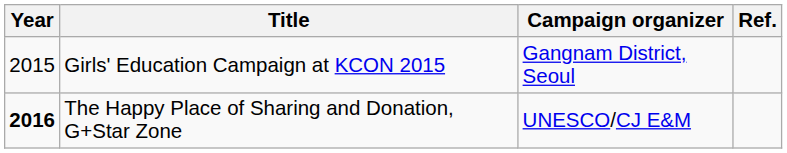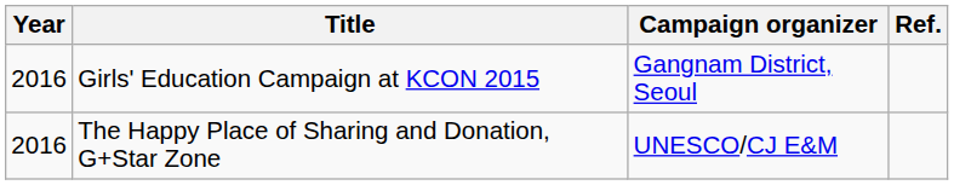Girls' Education Campaign at KCON 2015 | Year: 2015 -> 2016
The Happy Place of Sharing and Donation, G+Star Zone | Year: bold -> normal
